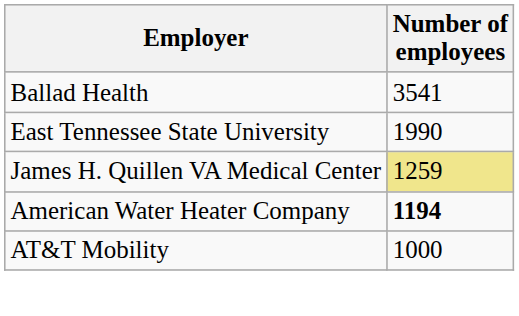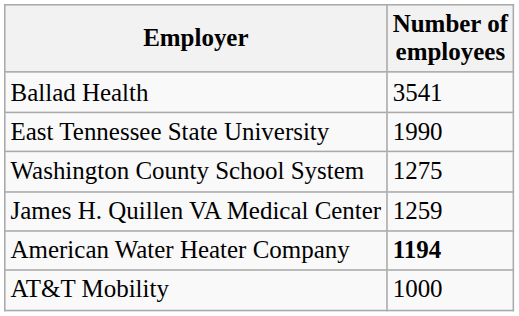+ row: Washington County School System | 1275
James H. Quillen VA Medical Center | Number of employees: khaki background -> no background
